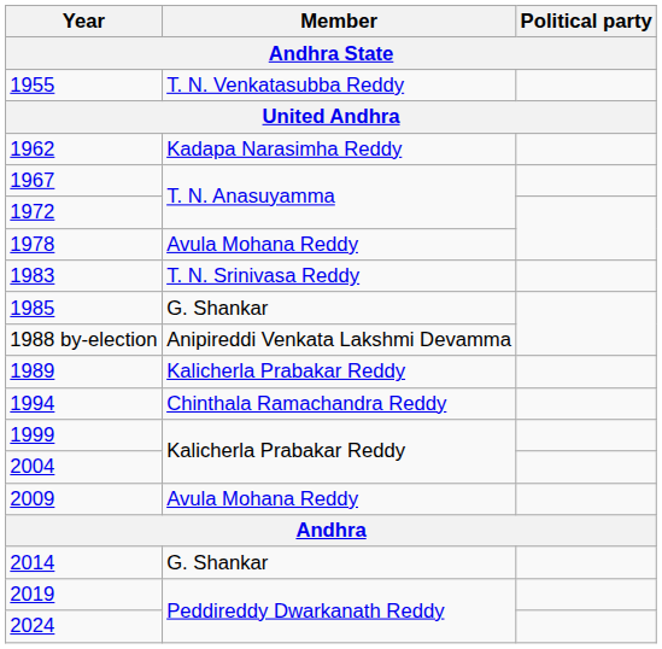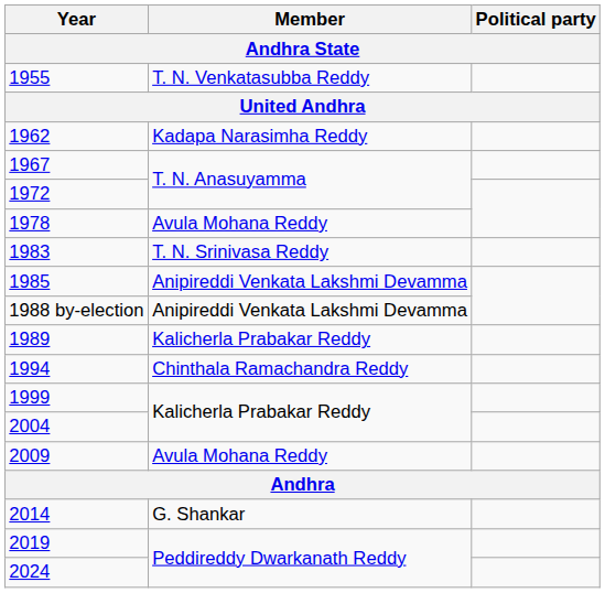1985 | Member: G. Shankar -> Anipireddi Venkata Lakshmi Devamma
